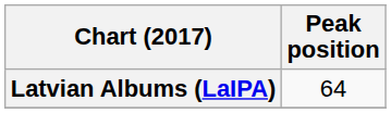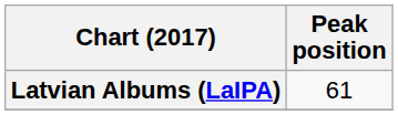Latvian Albums (LaIPA) | Peak position: 64 -> 61
